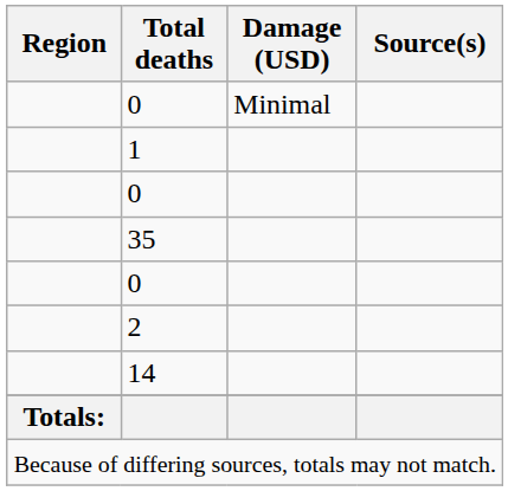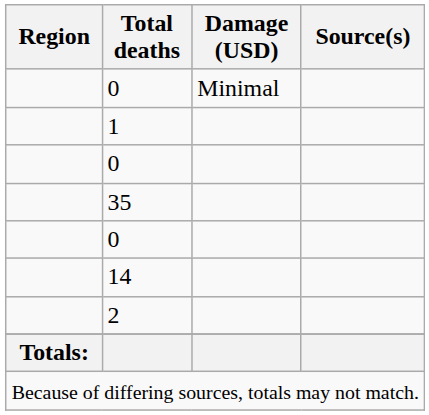rows swapped: 2 <-> 14
